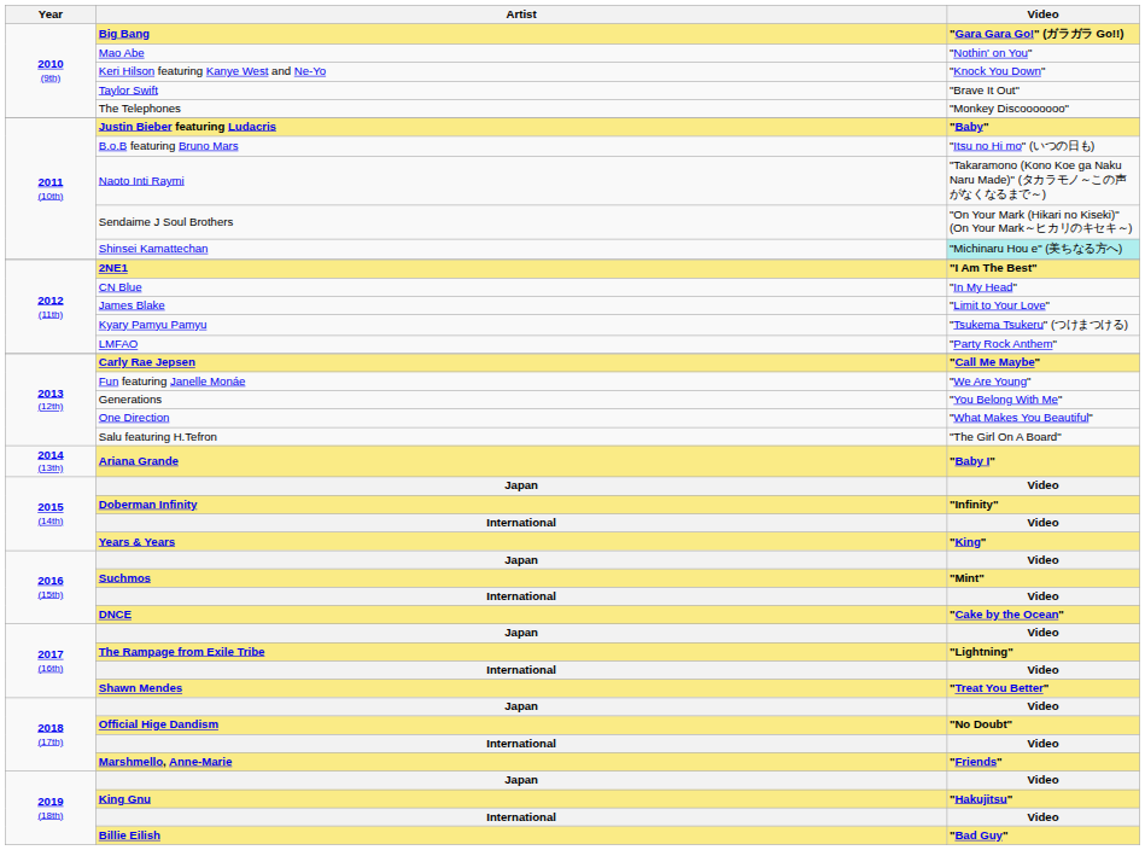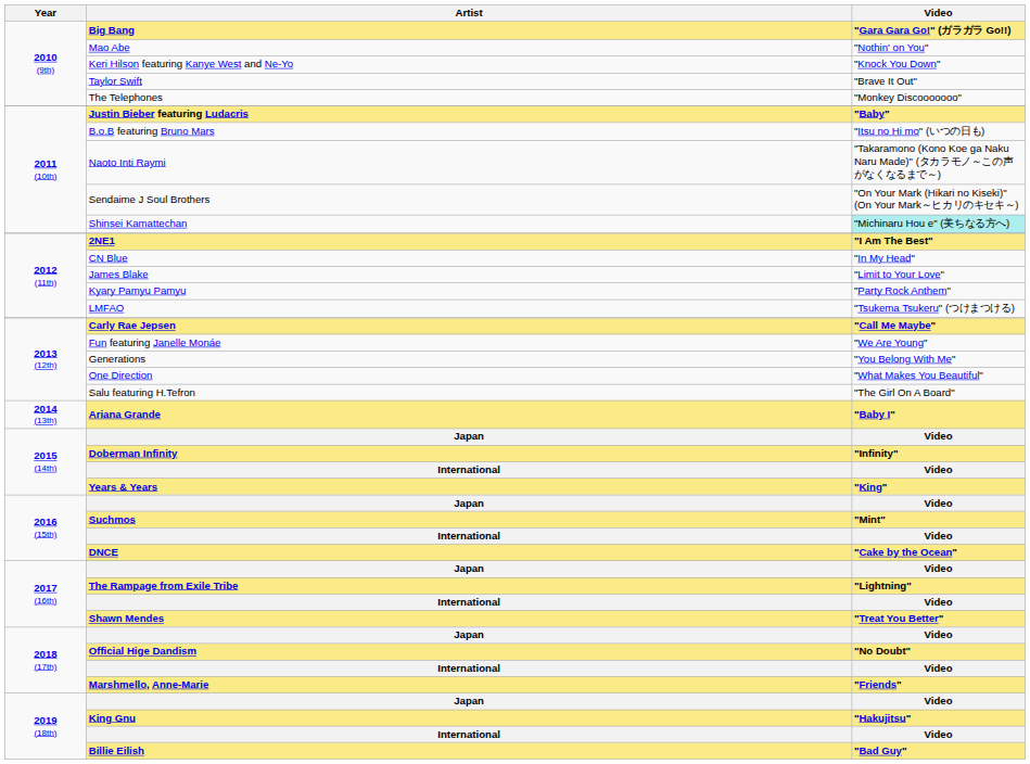Kyary Pamyu Pamyu | Video: "Tsukema Tsukeru" (つけまつける) -> "Party Rock Anthem"
LMFAO | Video: "Party Rock Anthem" -> "Tsukema Tsukeru" (つけまつける)
